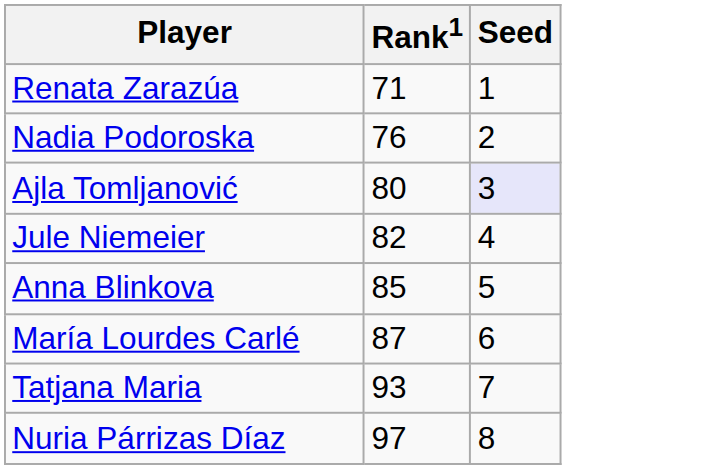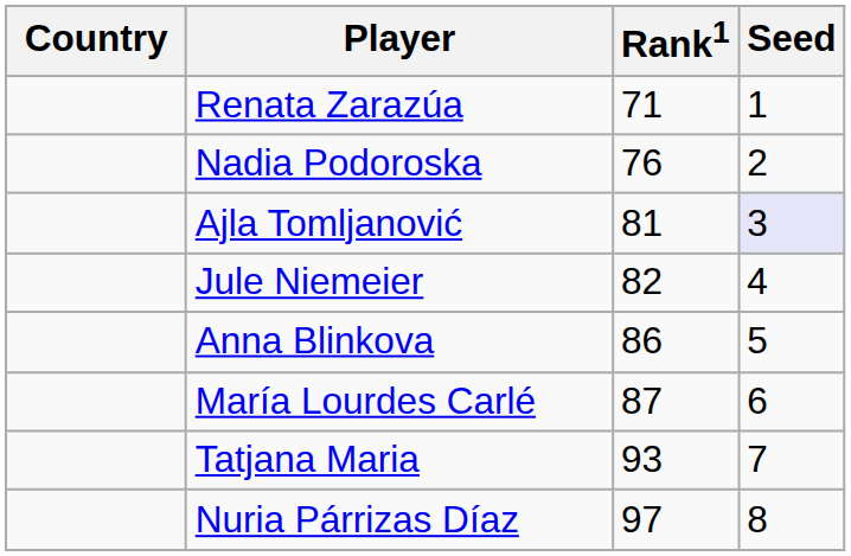+ column: Country
Ajla Tomljanović | Rank1: 80 -> 81
Anna Blinkova | Rank1: 85 -> 86
